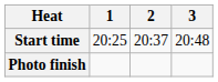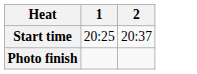- column: 3 | 20:48
